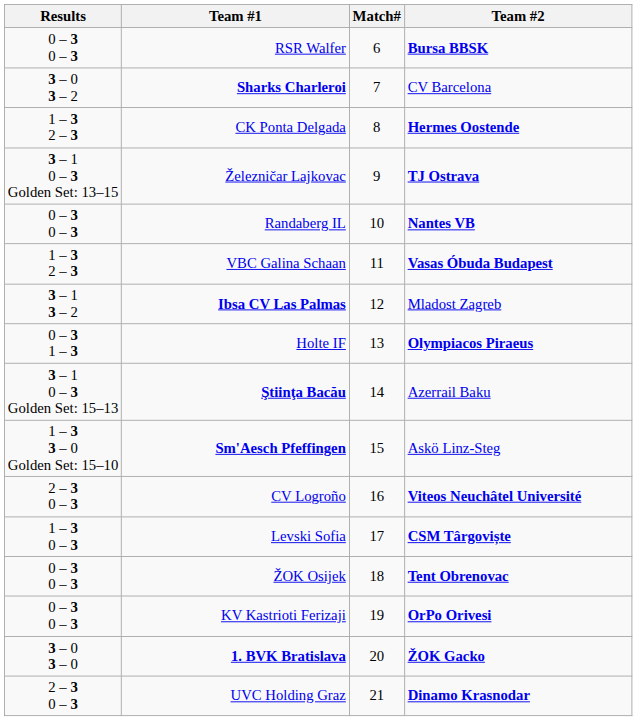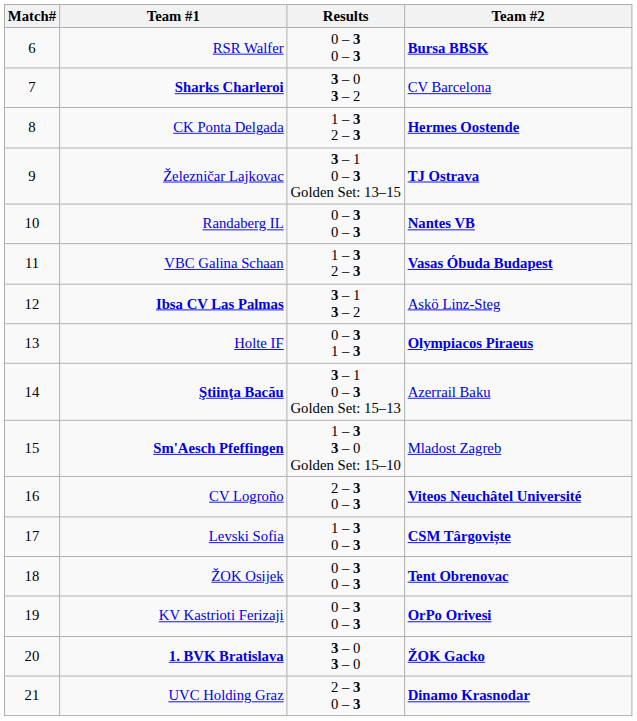columns swapped: Match# <-> Results
Ibsa CV Las Palmas | Team #2: Mladost Zagreb -> Askö Linz-Steg
Sm'Aesch Pfeffingen | Team #2: Askö Linz-Steg -> Mladost Zagreb
